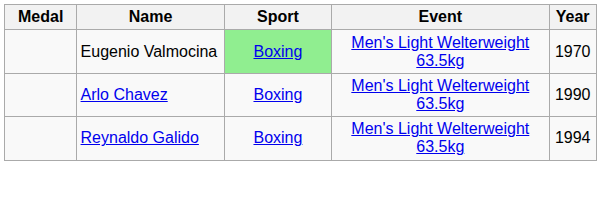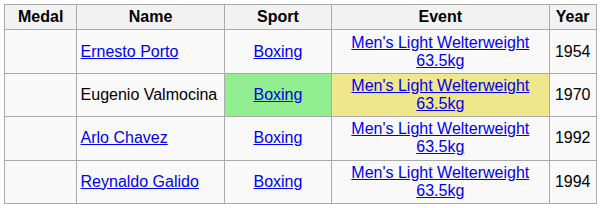+ row: Ernesto Porto | Boxing | Men's Light Welterweight 63.5kg | 1954
Eugenio Valmocina | Event: no background -> khaki background
Arlo Chavez | Year: 1990 -> 1992
